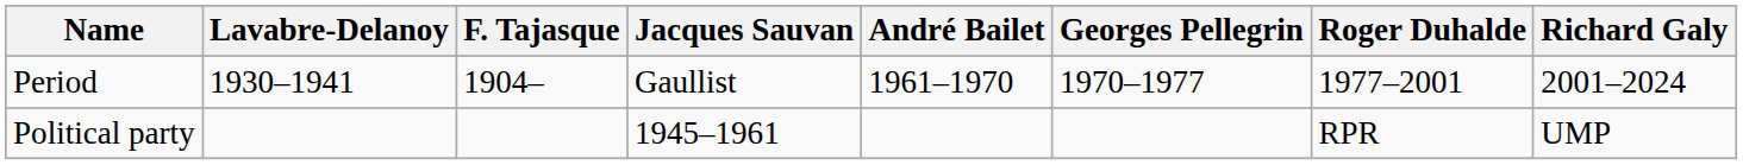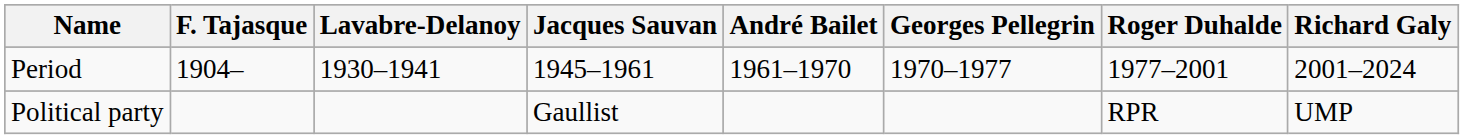columns swapped: F. Tajasque <-> Lavabre-Delanoy
Period | Jacques Sauvan: Gaullist -> 1945–1961
Political party | Jacques Sauvan: 1945–1961 -> Gaullist
